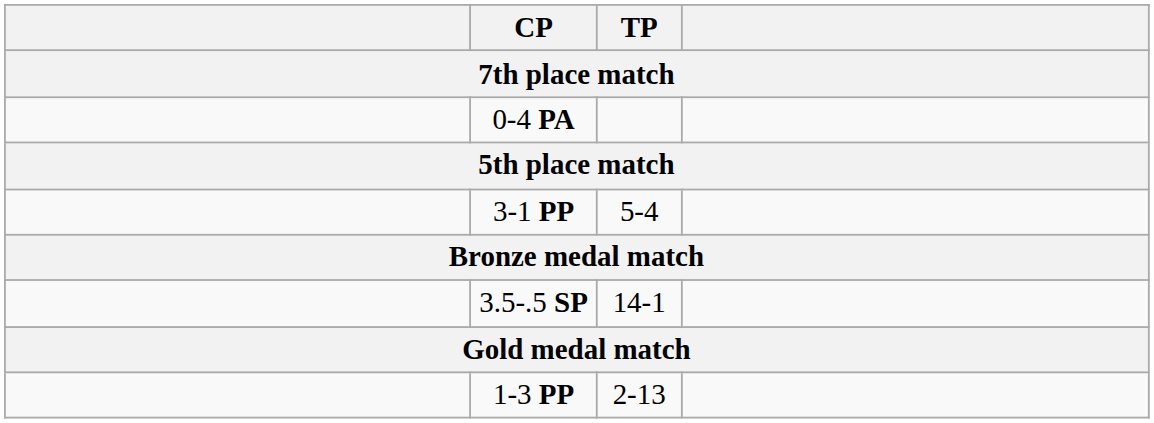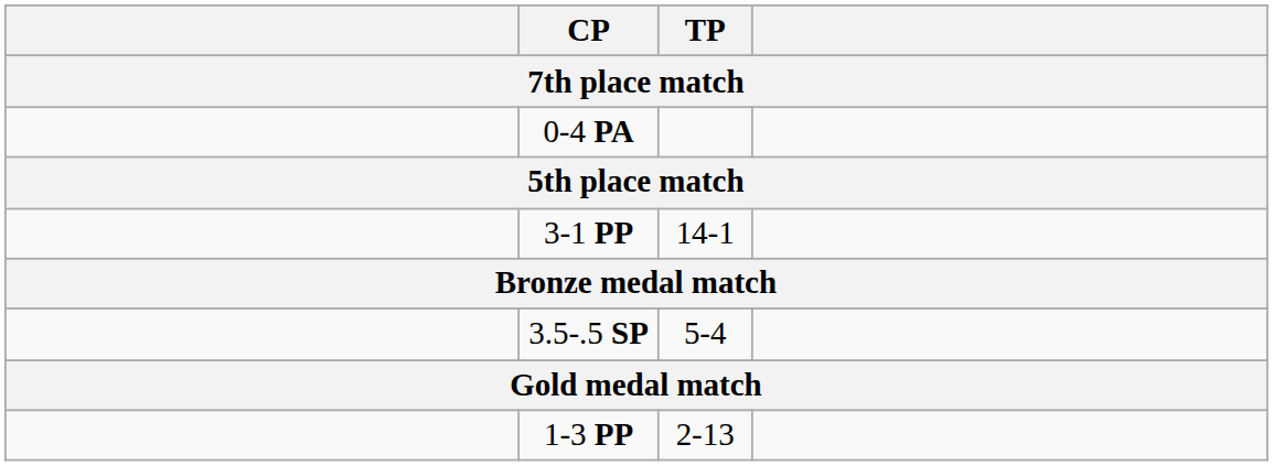3-1 PP | TP: 5-4 -> 14-1
3.5-.5 SP | TP: 14-1 -> 5-4
